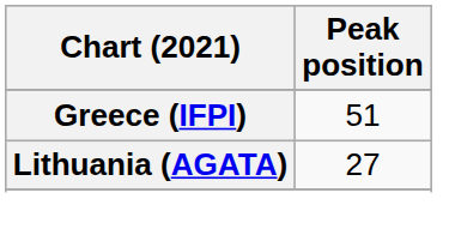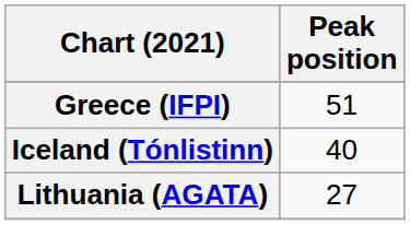+ row: Iceland (Tónlistinn) | 40
